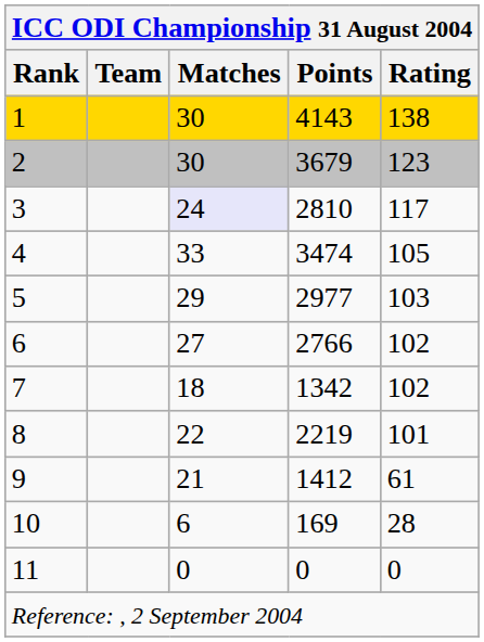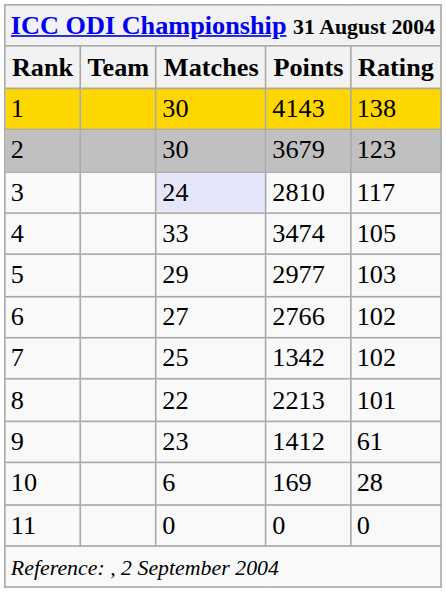7 | ICC ODI Championship 31 August 2004 / Matches: 18 -> 25
8 | ICC ODI Championship 31 August 2004 / Points: 2219 -> 2213
9 | ICC ODI Championship 31 August 2004 / Matches: 21 -> 23
